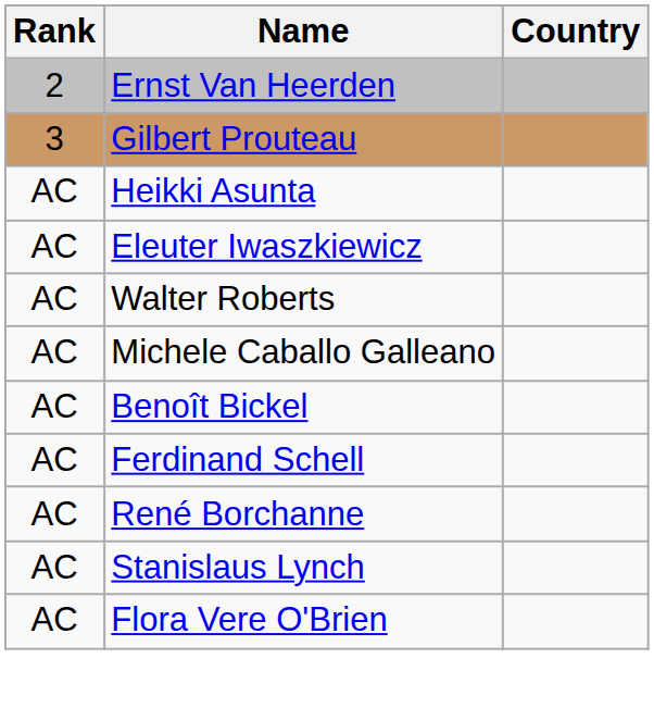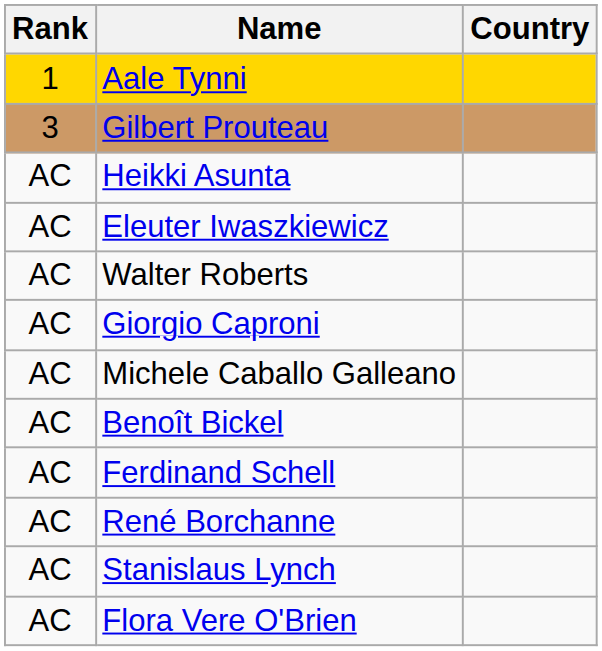+ row: 1 | Aale Tynni
- row: 2 | Ernst Van Heerden
+ row: AC | Giorgio Caproni
